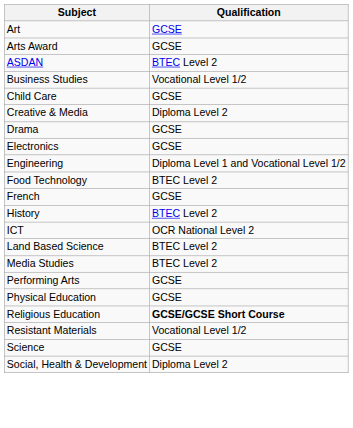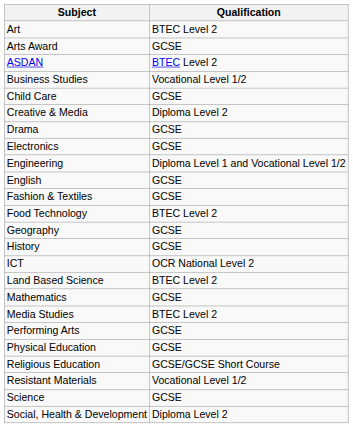Art | Qualification: GCSE -> BTEC Level 2
+ row: English | GCSE
+ row: Fashion & Textiles | GCSE
- row: French | GCSE
+ row: Geography | GCSE
History | Qualification: BTEC Level 2 -> GCSE
+ row: Mathematics | GCSE
Religious Education | Qualification: bold -> normal
